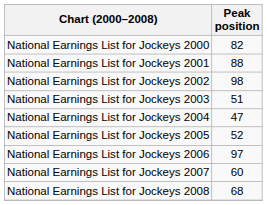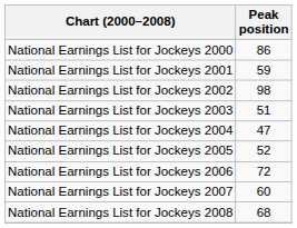National Earnings List for Jockeys 2000 | Peak position: 82 -> 86
National Earnings List for Jockeys 2001 | Peak position: 88 -> 59
National Earnings List for Jockeys 2006 | Peak position: 97 -> 72
